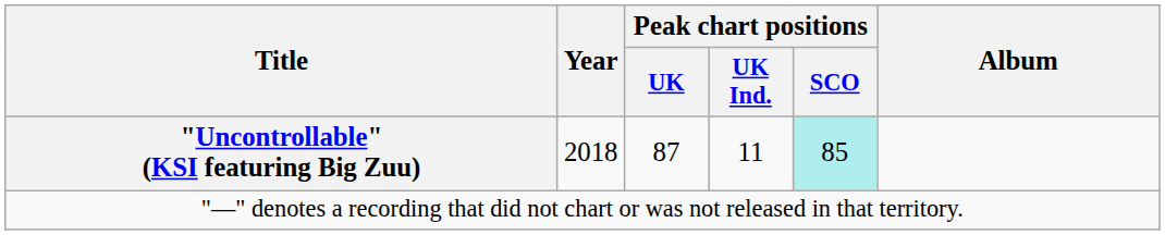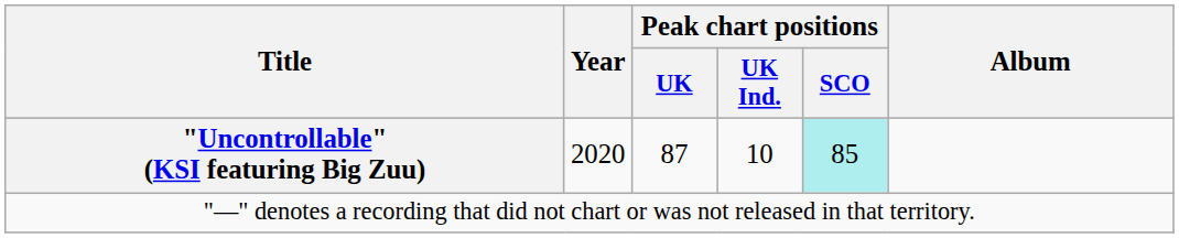"Uncontrollable" (KSI featuring Big Zuu) | Year: 2018 -> 2020
"Uncontrollable" (KSI featuring Big Zuu) | Peak chart positions / UK Ind.: 11 -> 10
